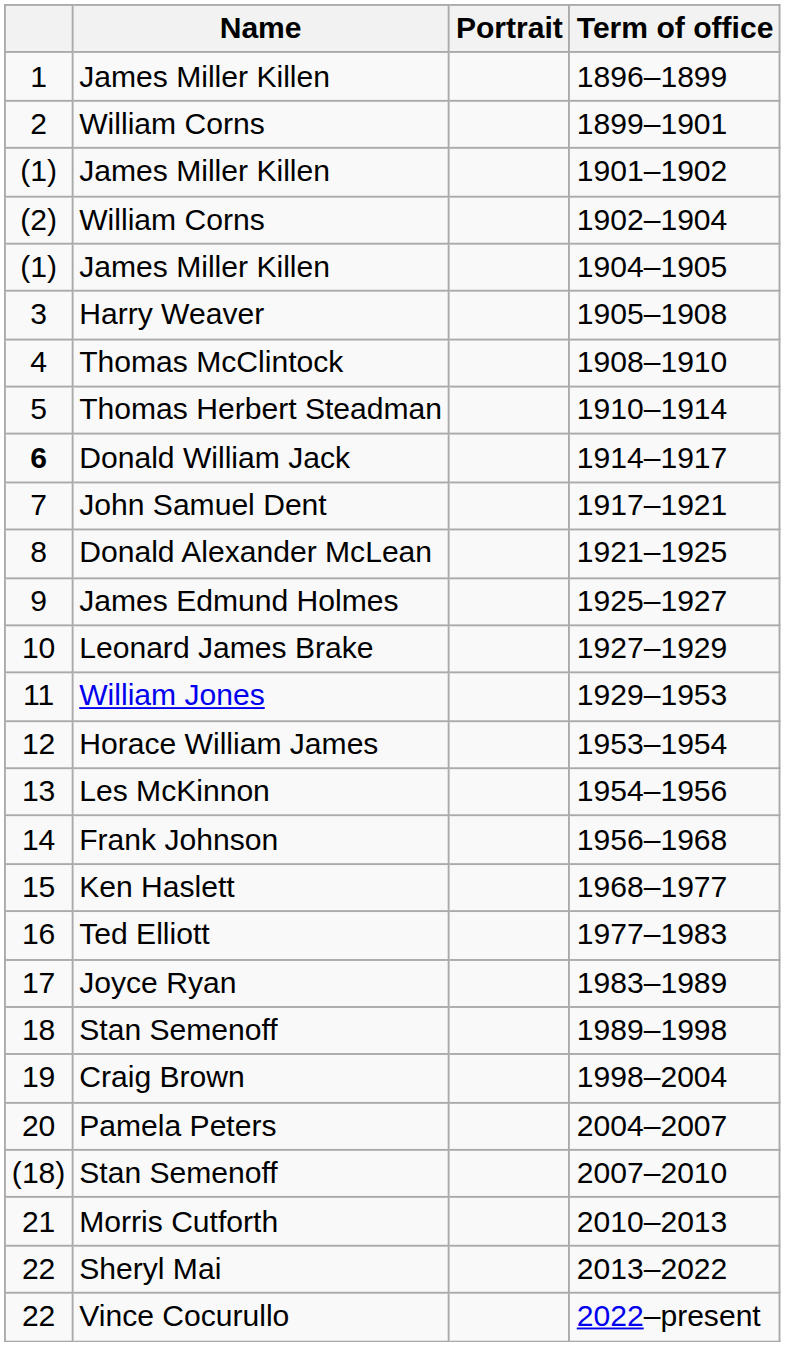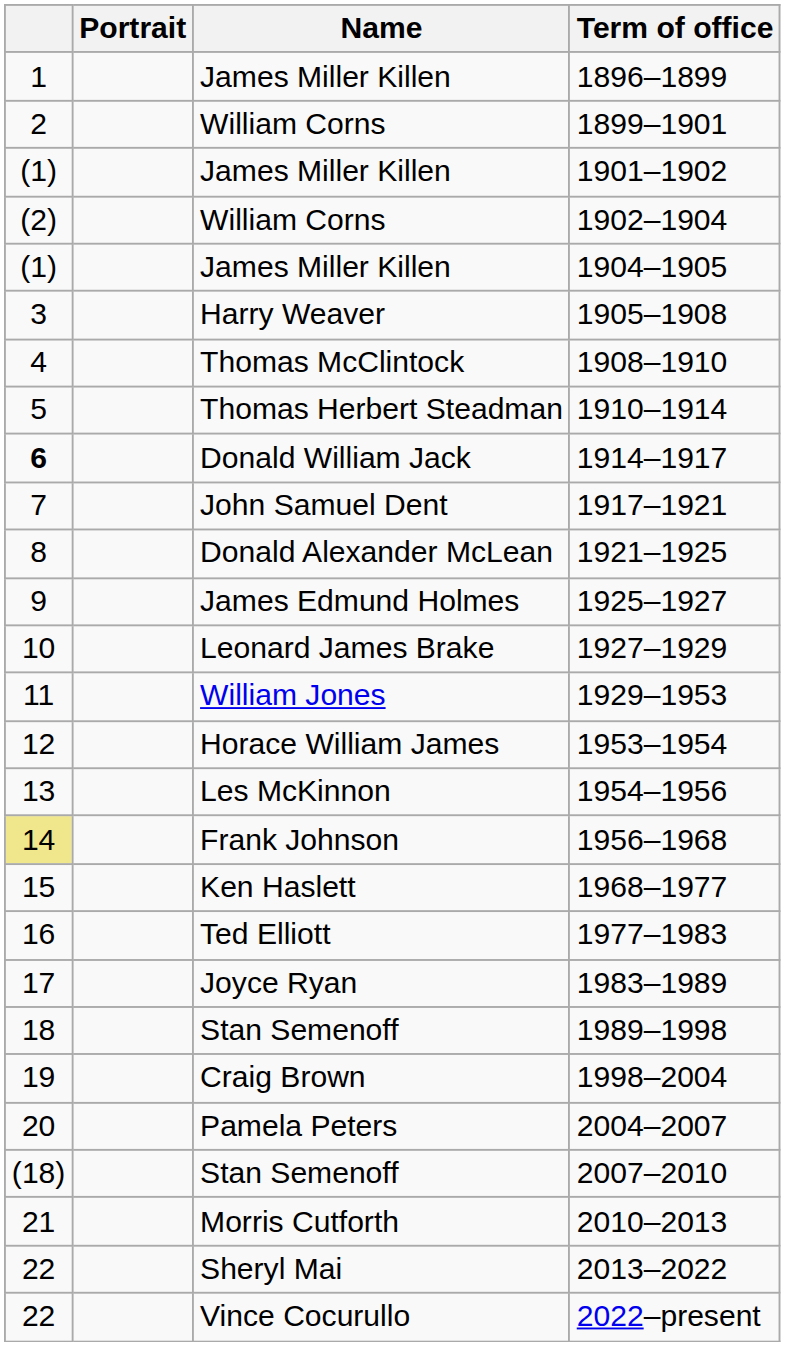columns swapped: Name <-> Portrait
1956–1968 | column 1: no background -> khaki background
